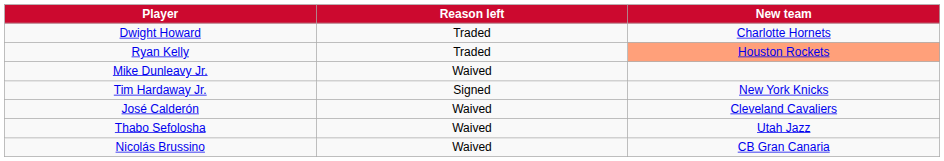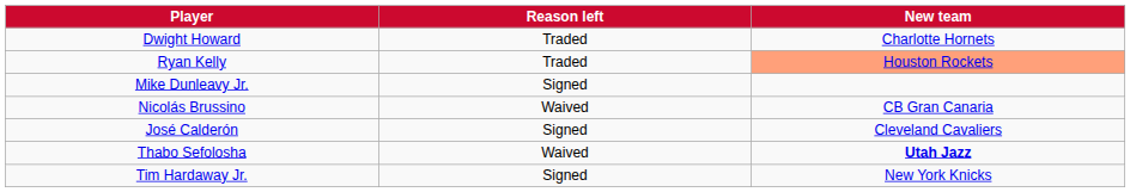Mike Dunleavy Jr. | Reason left: Waived -> Signed
rows swapped: Tim Hardaway Jr. <-> Nicolás Brussino
José Calderón | Reason left: Waived -> Signed
Thabo Sefolosha | New team: normal -> bold
